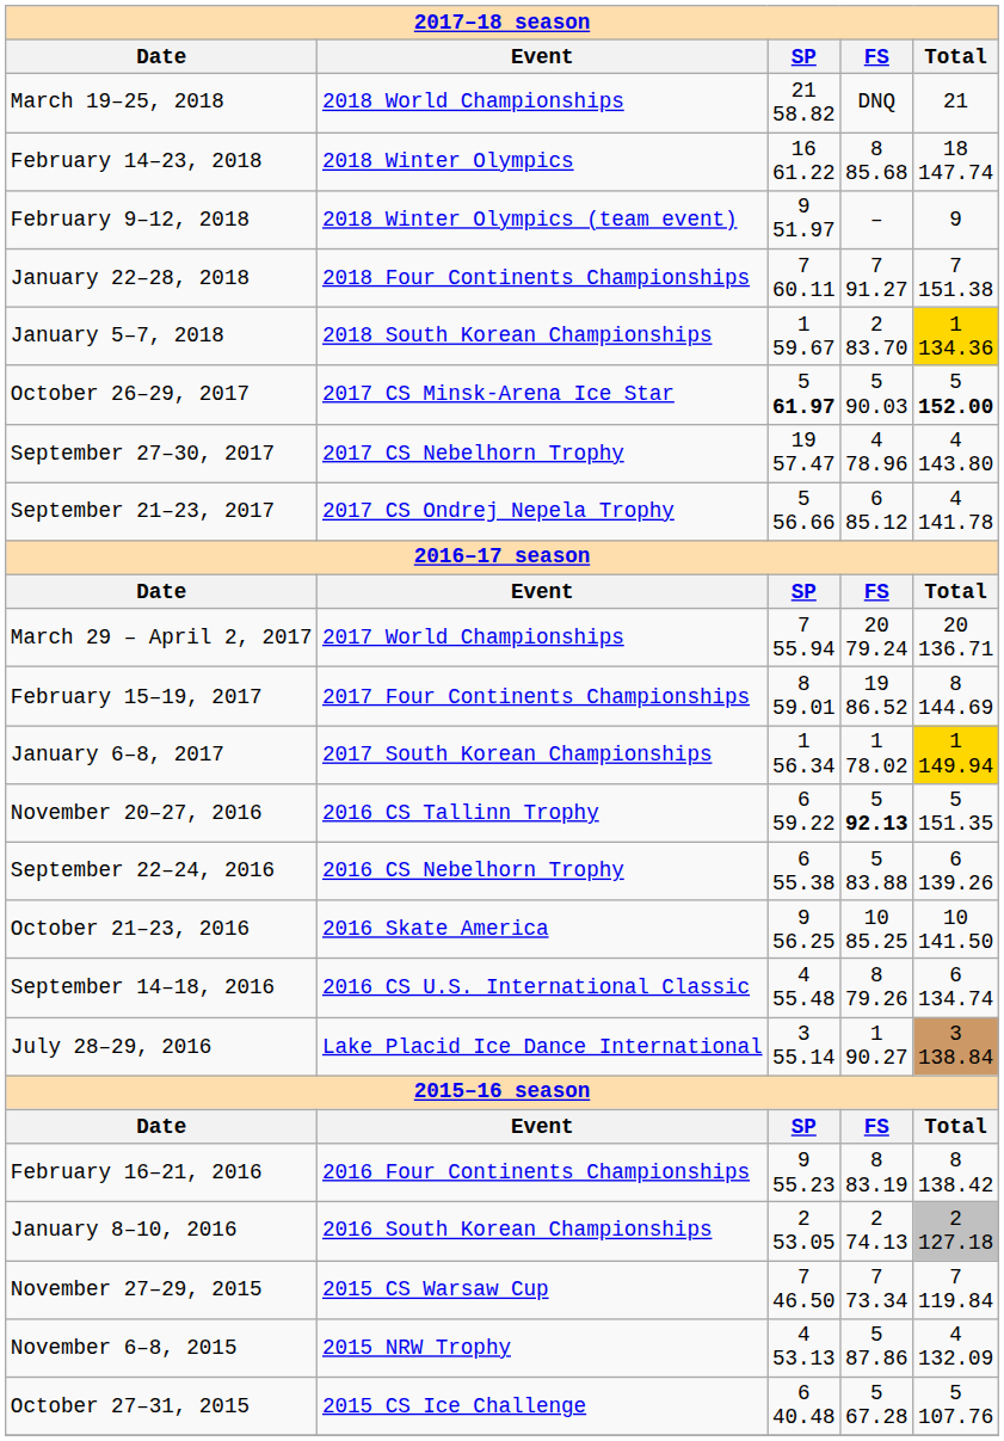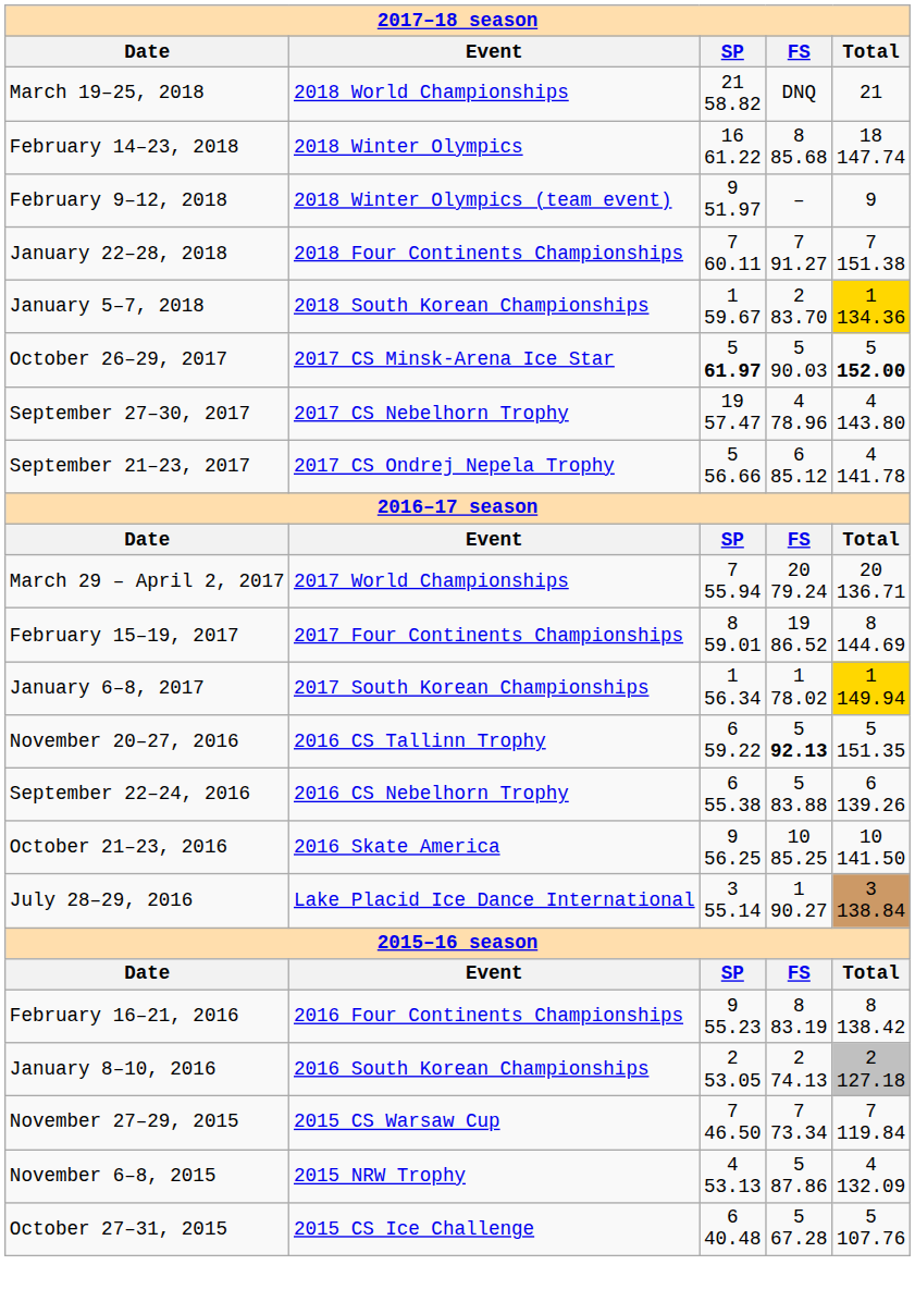- row: September 14–18, 2016 | 2016 CS U.S. International Classic | 4 55.48 | 8 79.26 | 6 134.74
